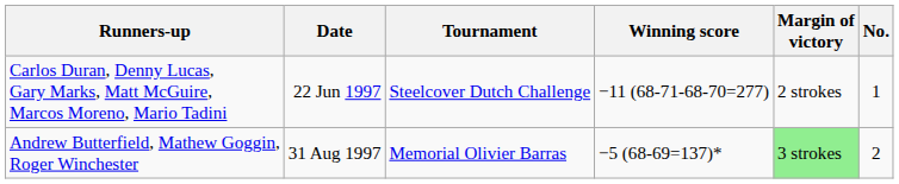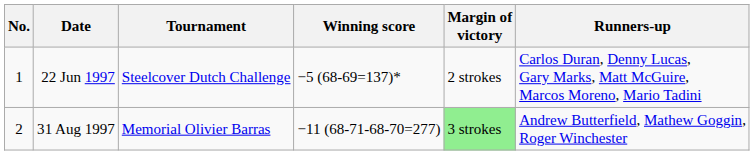columns swapped: No. <-> Runners-up
22 Jun 1997 | Winning score: −11 (68-71-68-70=277) -> −5 (68-69=137)*
31 Aug 1997 | Winning score: −5 (68-69=137)* -> −11 (68-71-68-70=277)
